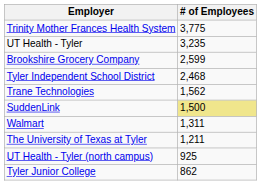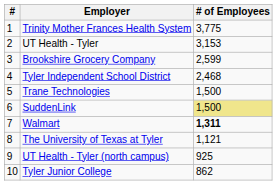+ column: # | 1 | 2 | 3 | 4 | 5 | 6 | 7 | 8 | 9 | 10
UT Health - Tyler | # of Employees: 3,235 -> 3,153
Trane Technologies | # of Employees: 1,562 -> 1,500
Walmart | # of Employees: normal -> bold
The University of Texas at Tyler | # of Employees: 1,211 -> 1,121
